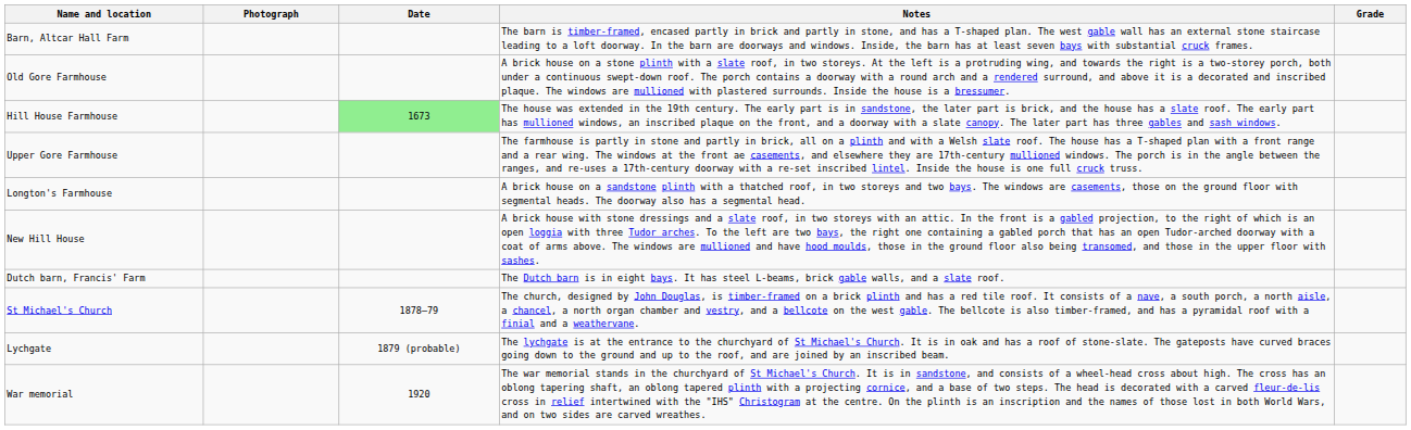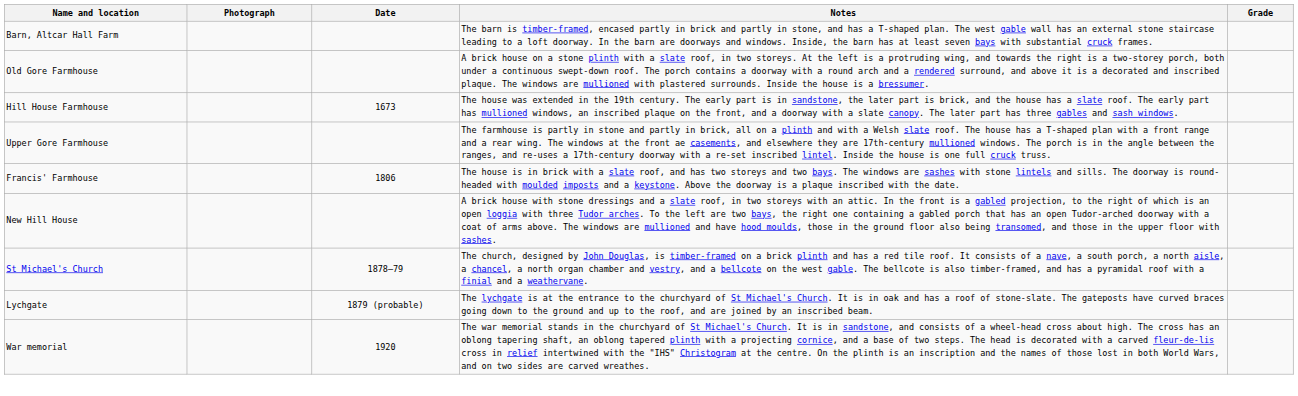Hill House Farmhouse | Date: lightgreen background -> no background
- row: Longton's Farmhouse | A brick house on a sandstone plinth with a thatched roof, in two storeys and two bays. The windows are casements, those on the ground floor with segmental heads. The doorway also has a segmental head.
+ row: Francis' Farmhouse | 1806 | The house is in brick with a slate roof, and has two storeys and two bays. The windows are sashes with stone lintels and sills. The doorway is round-headed with moulded imposts and a keystone. Above the doorway is a plaque inscribed with the date.
- row: Dutch barn, Francis' Farm | The Dutch barn is in eight bays. It has steel L-beams, brick gable walls, and a slate roof.
